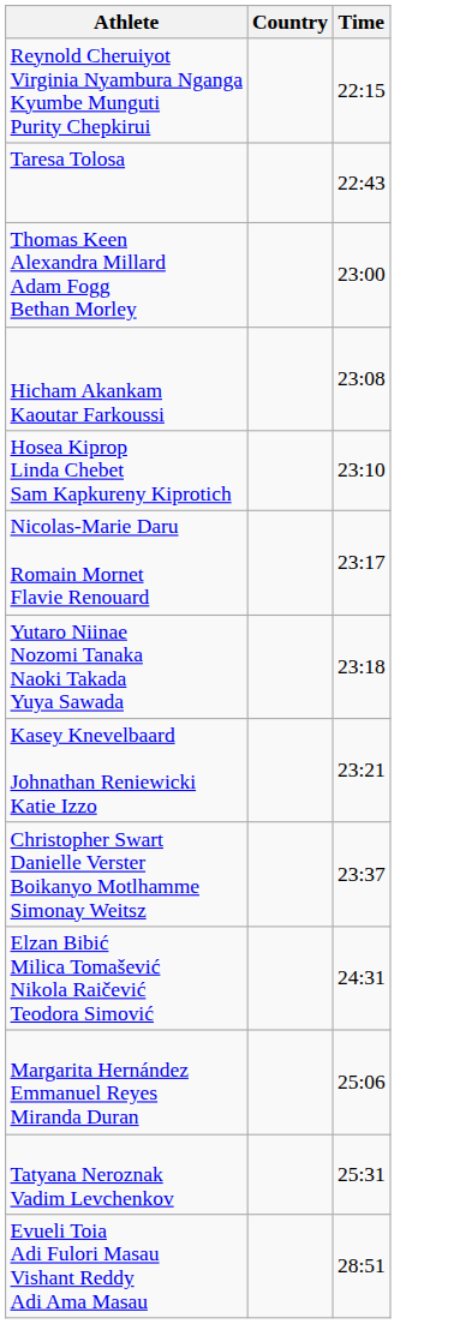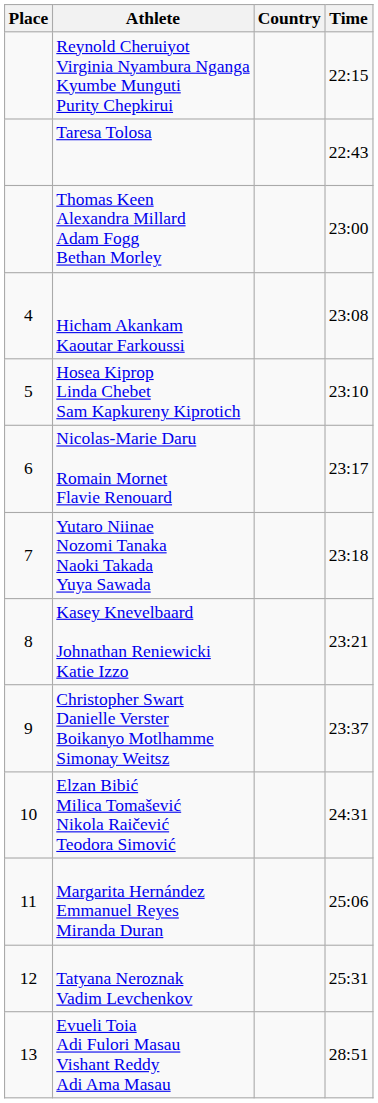+ column: Place | 4 | 5 | 6 | 7 | 8 | 9 | 10 | 11 | 12 | 13
